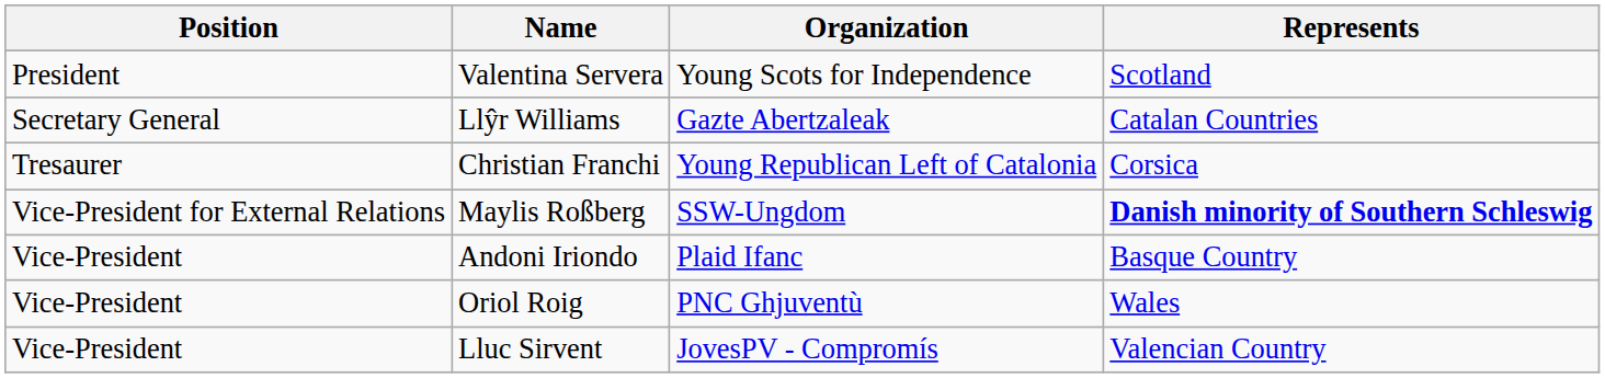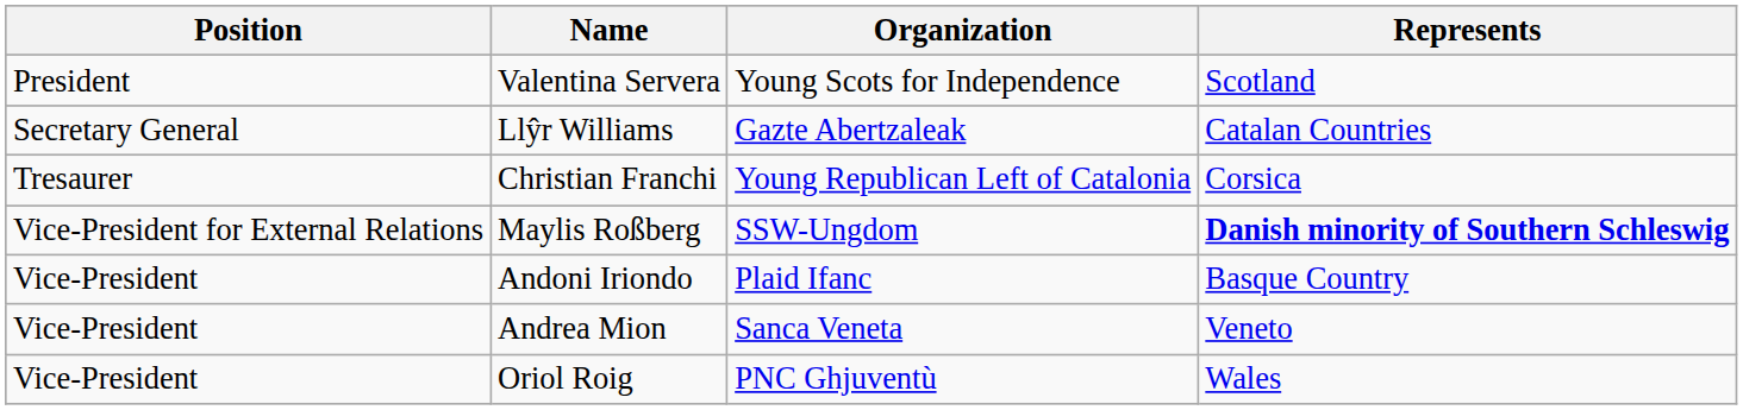+ row: Vice-President | Andrea Mion | Sanca Veneta | Veneto
- row: Vice-President | Lluc Sirvent | JovesPV - Compromís | Valencian Country
